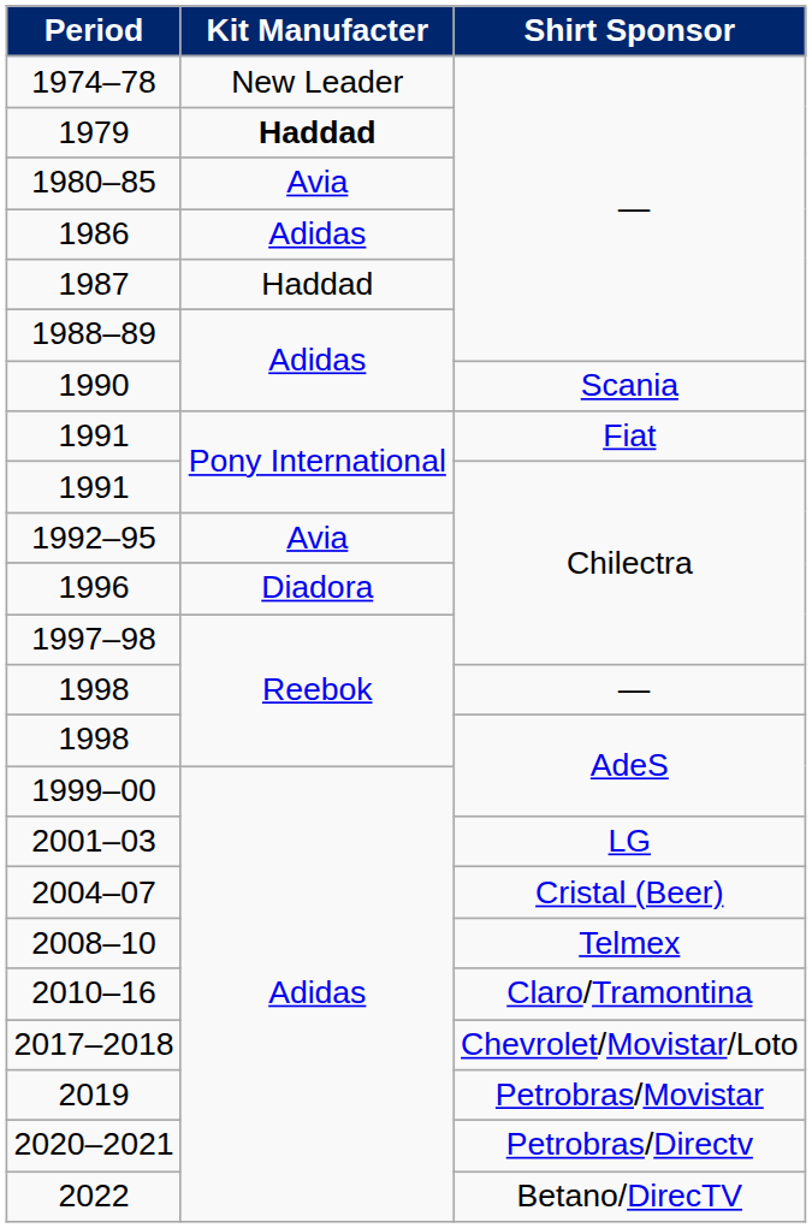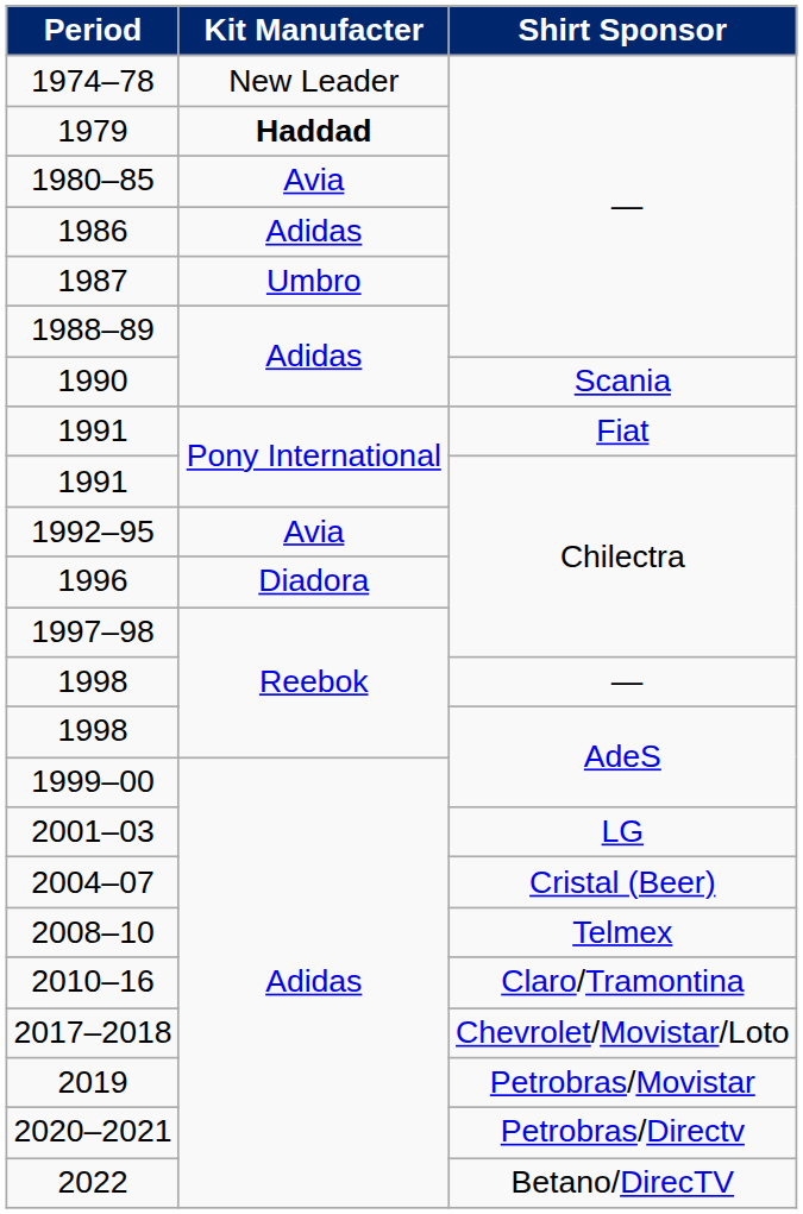1987 | Kit Manufacter: Haddad -> Umbro
